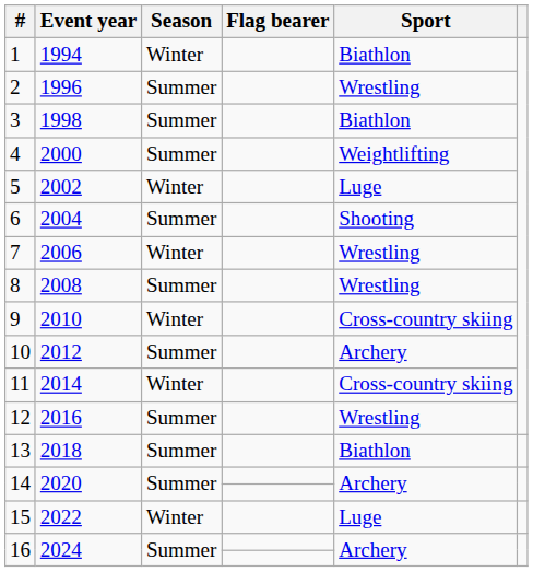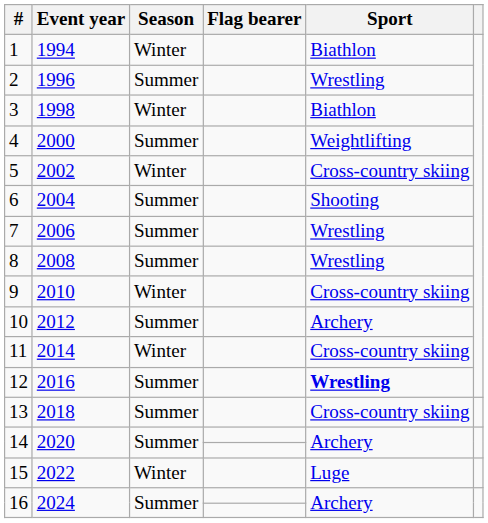3 | Season: Summer -> Winter
5 | Sport: Luge -> Cross-country skiing
7 | Season: Winter -> Summer
12 | Sport: normal -> bold
13 | Sport: Biathlon -> Cross-country skiing
